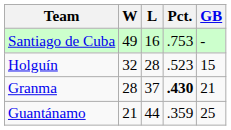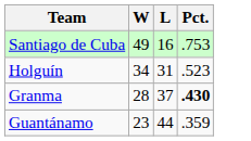- column: GB | - | 15 | 21 | 25
Holguín | W: 32 -> 34
Holguín | L: 28 -> 31
Guantánamo | W: 21 -> 23
